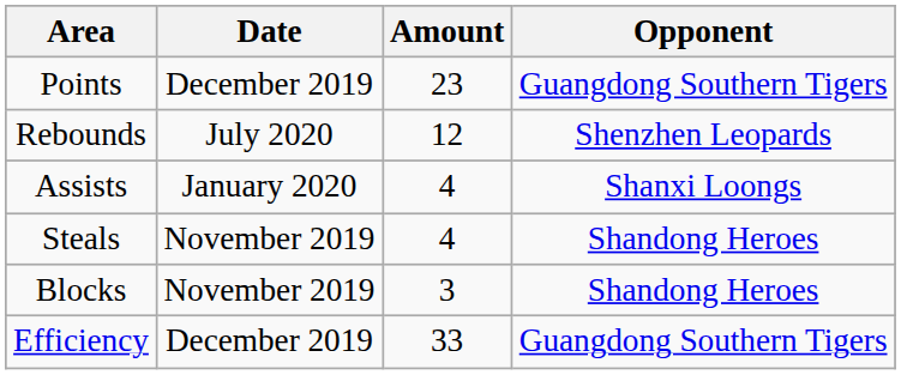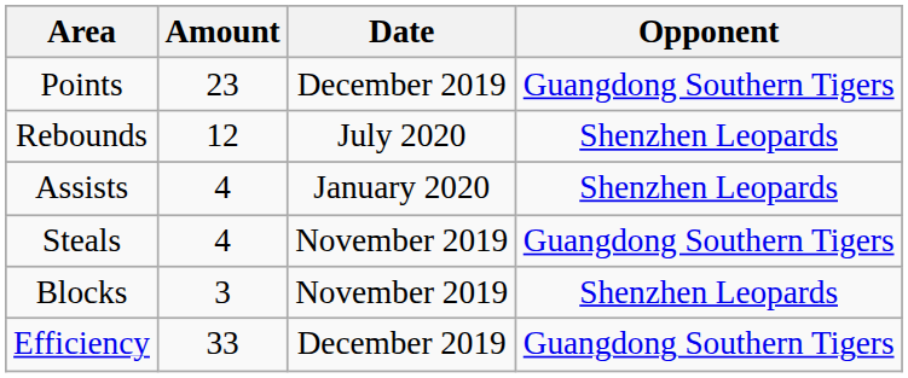columns swapped: Amount <-> Date
Assists | Opponent: Shanxi Loongs -> Shenzhen Leopards
Steals | Opponent: Shandong Heroes -> Guangdong Southern Tigers
Blocks | Opponent: Shandong Heroes -> Shenzhen Leopards
